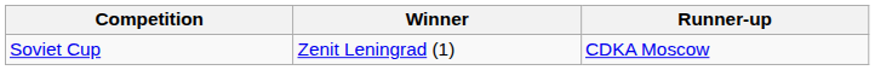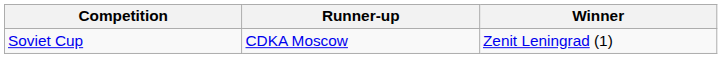columns swapped: Winner <-> Runner-up
